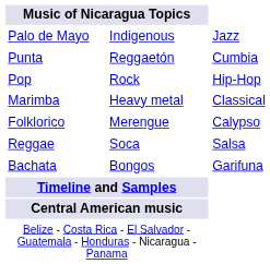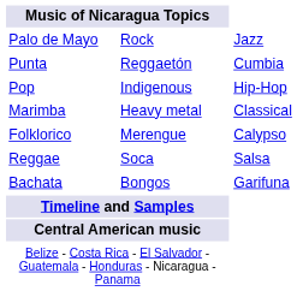Palo de Mayo | column 2: Indigenous -> Rock
Pop | column 2: Rock -> Indigenous
